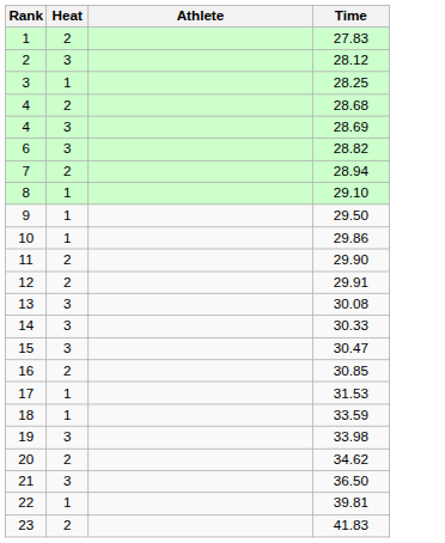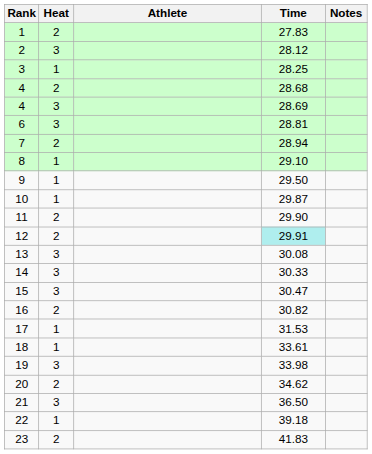+ column: Notes
6 | Time: 28.82 -> 28.81
10 | Time: 29.86 -> 29.87
12 | Time: no background -> paleturquoise background
16 | Time: 30.85 -> 30.82
18 | Time: 33.59 -> 33.61
22 | Time: 39.81 -> 39.18
